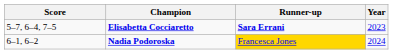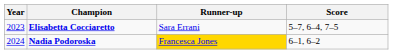columns swapped: Year <-> Score
Elisabetta Cocciaretto | Runner-up: bold -> normal
